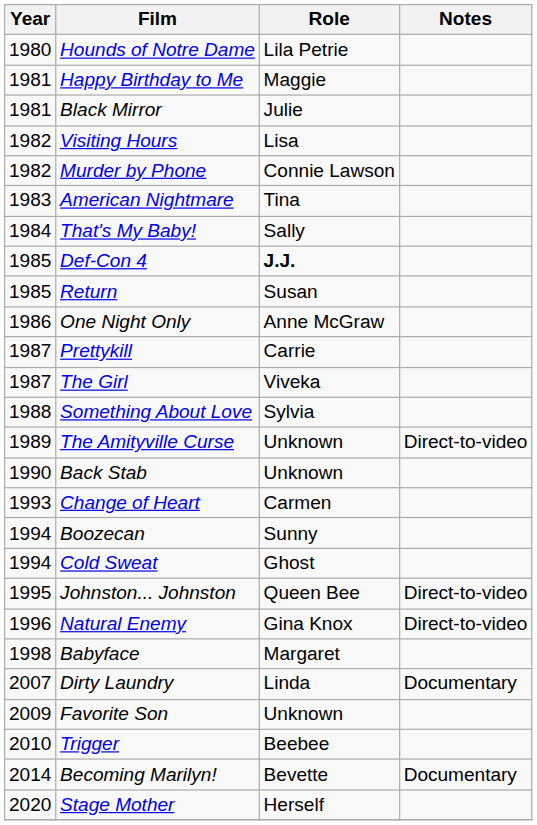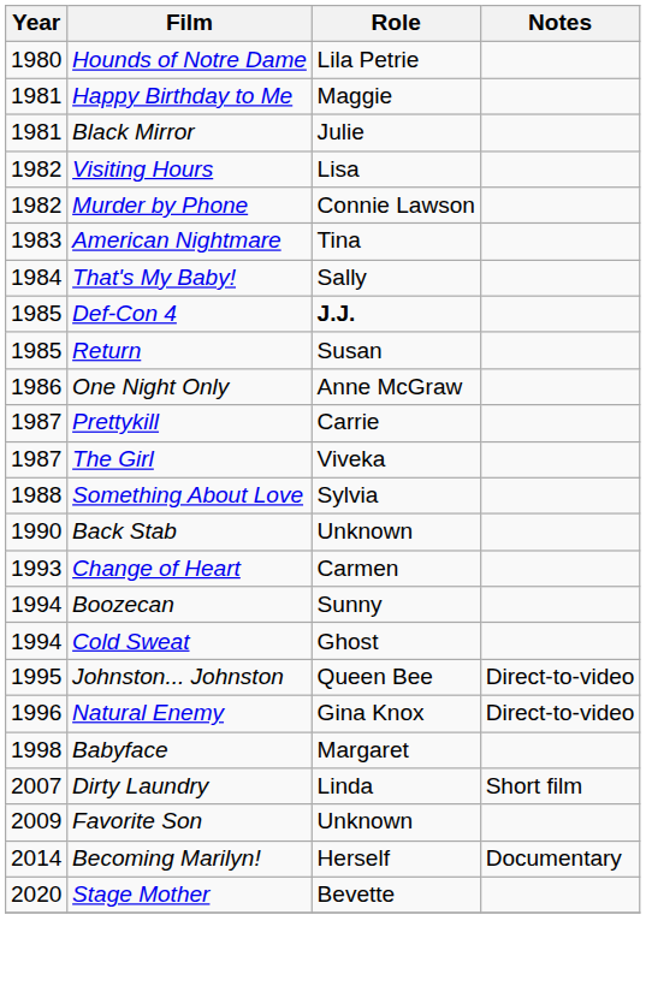- row: 1989 | The Amityville Curse | Unknown | Direct-to-video
Dirty Laundry | Notes: Documentary -> Short film
- row: 2010 | Trigger | Beebee
Becoming Marilyn! | Role: Bevette -> Herself
Stage Mother | Role: Herself -> Bevette
